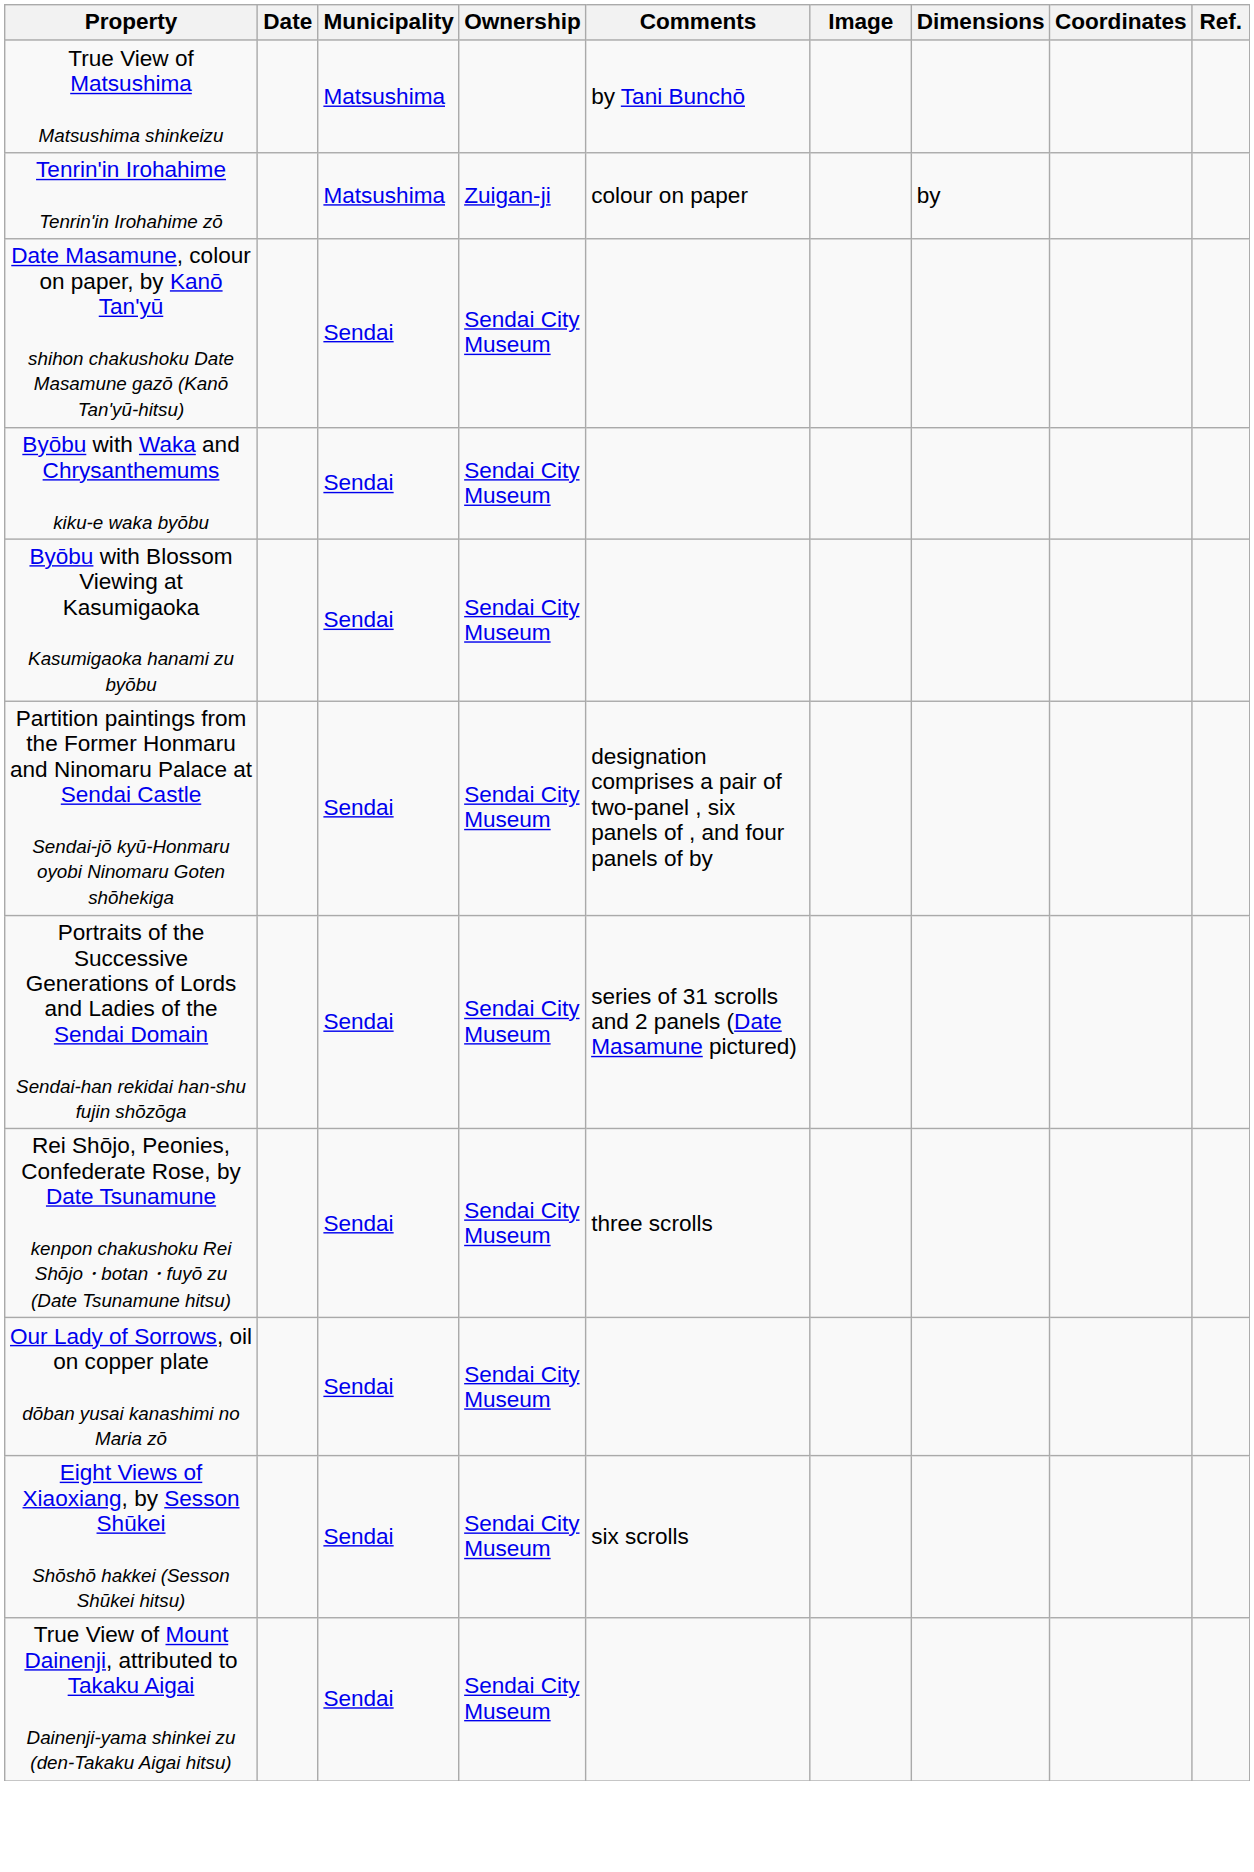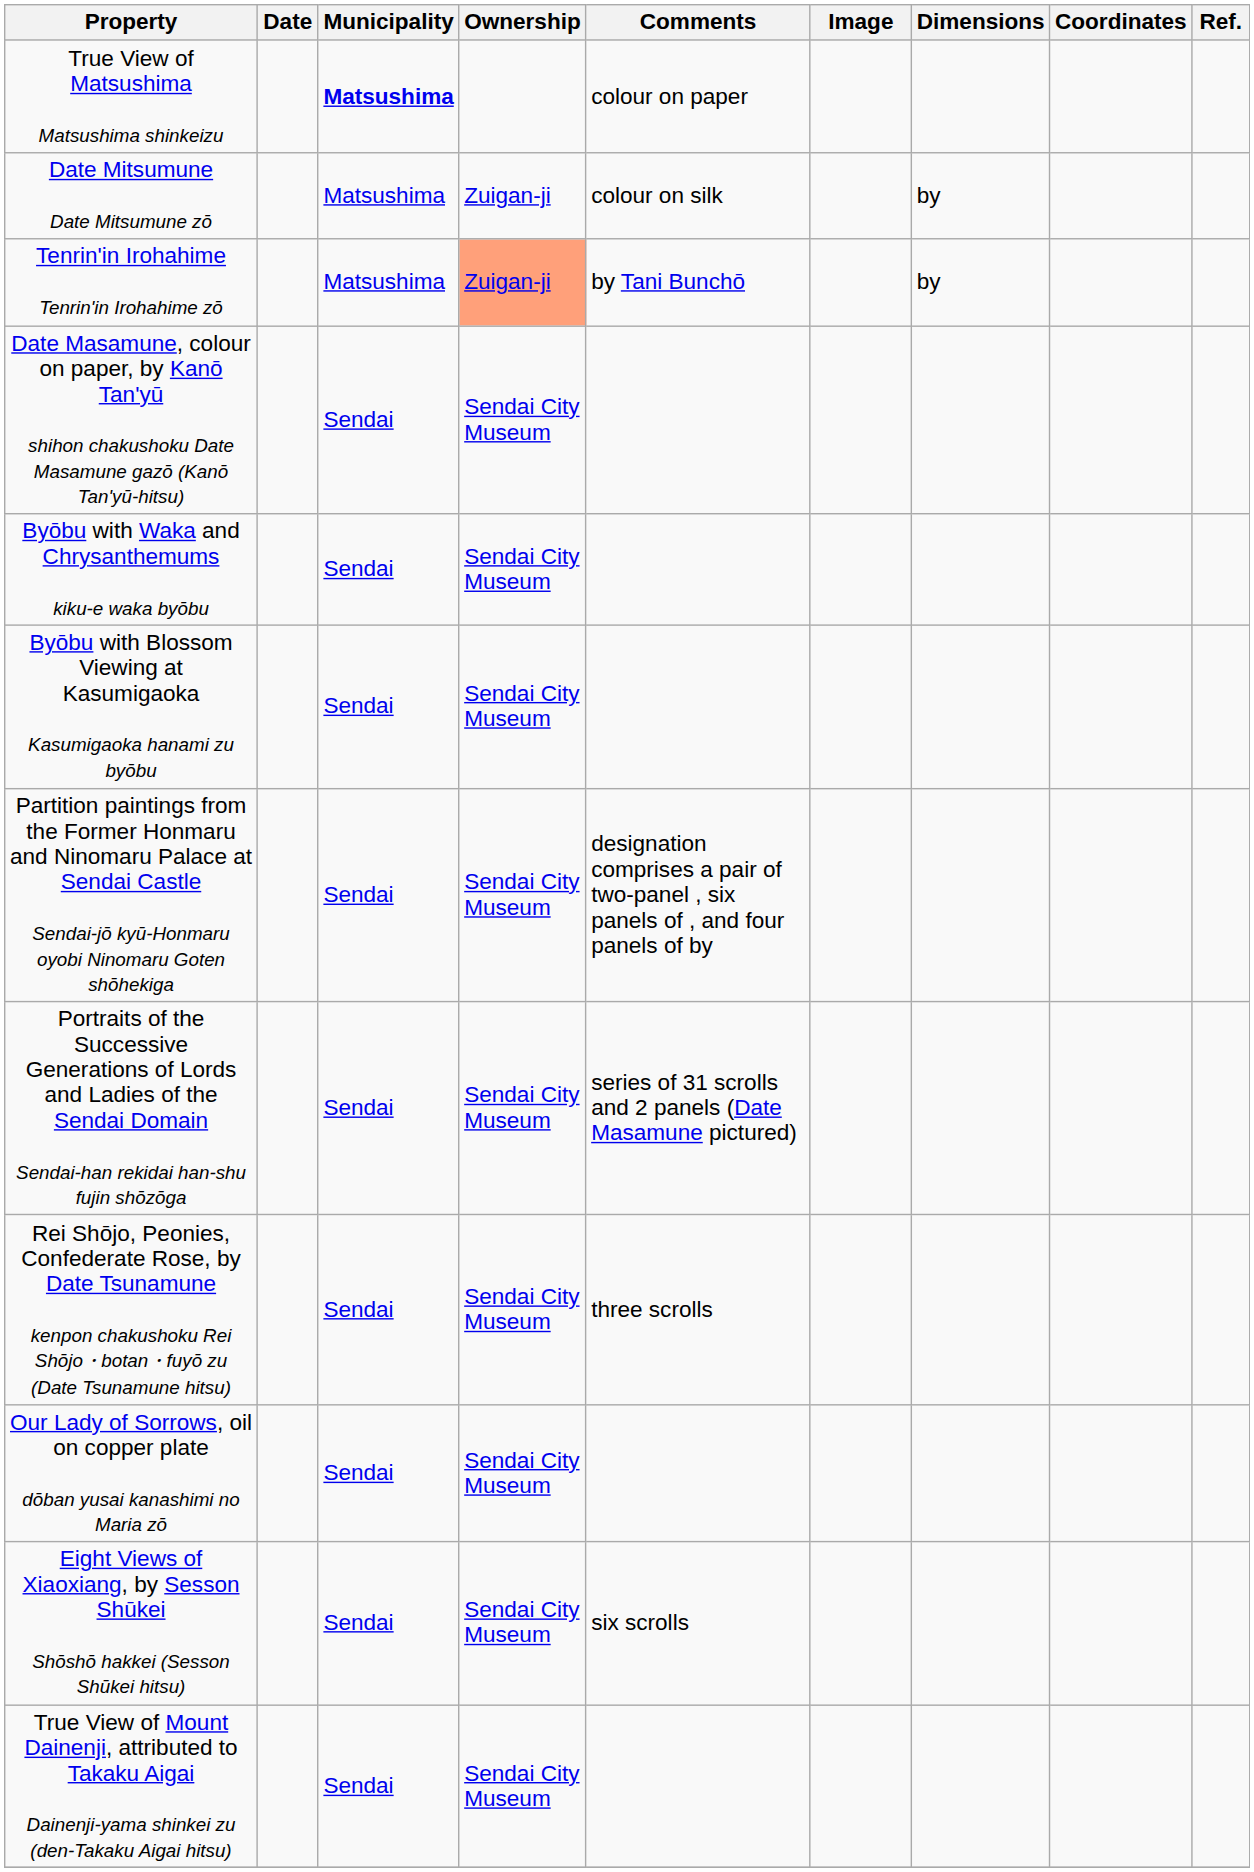True View of Matsushima Matsushima shinkeizu | Municipality: normal -> bold
True View of Matsushima Matsushima shinkeizu | Comments: by Tani Bunchō -> colour on paper
+ row: Date Mitsumune Date Mitsumune zō | Matsushima | Zuigan-ji | colour on silk | by
Tenrin'in Irohahime Tenrin'in Irohahime zō | Ownership: no background -> lightsalmon background
Tenrin'in Irohahime Tenrin'in Irohahime zō | Comments: colour on paper -> by Tani Bunchō
